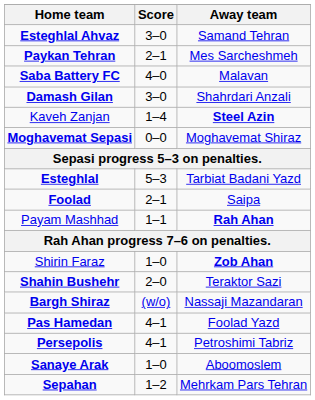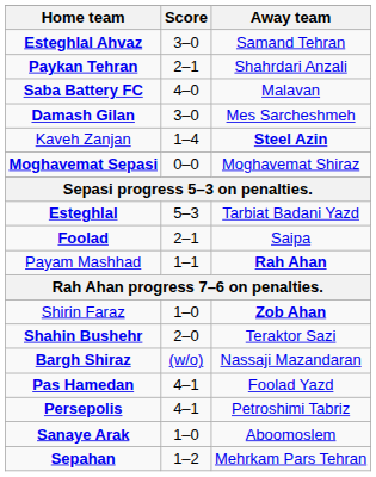Paykan Tehran | Away team: Mes Sarcheshmeh -> Shahrdari Anzali
Damash Gilan | Away team: Shahrdari Anzali -> Mes Sarcheshmeh
